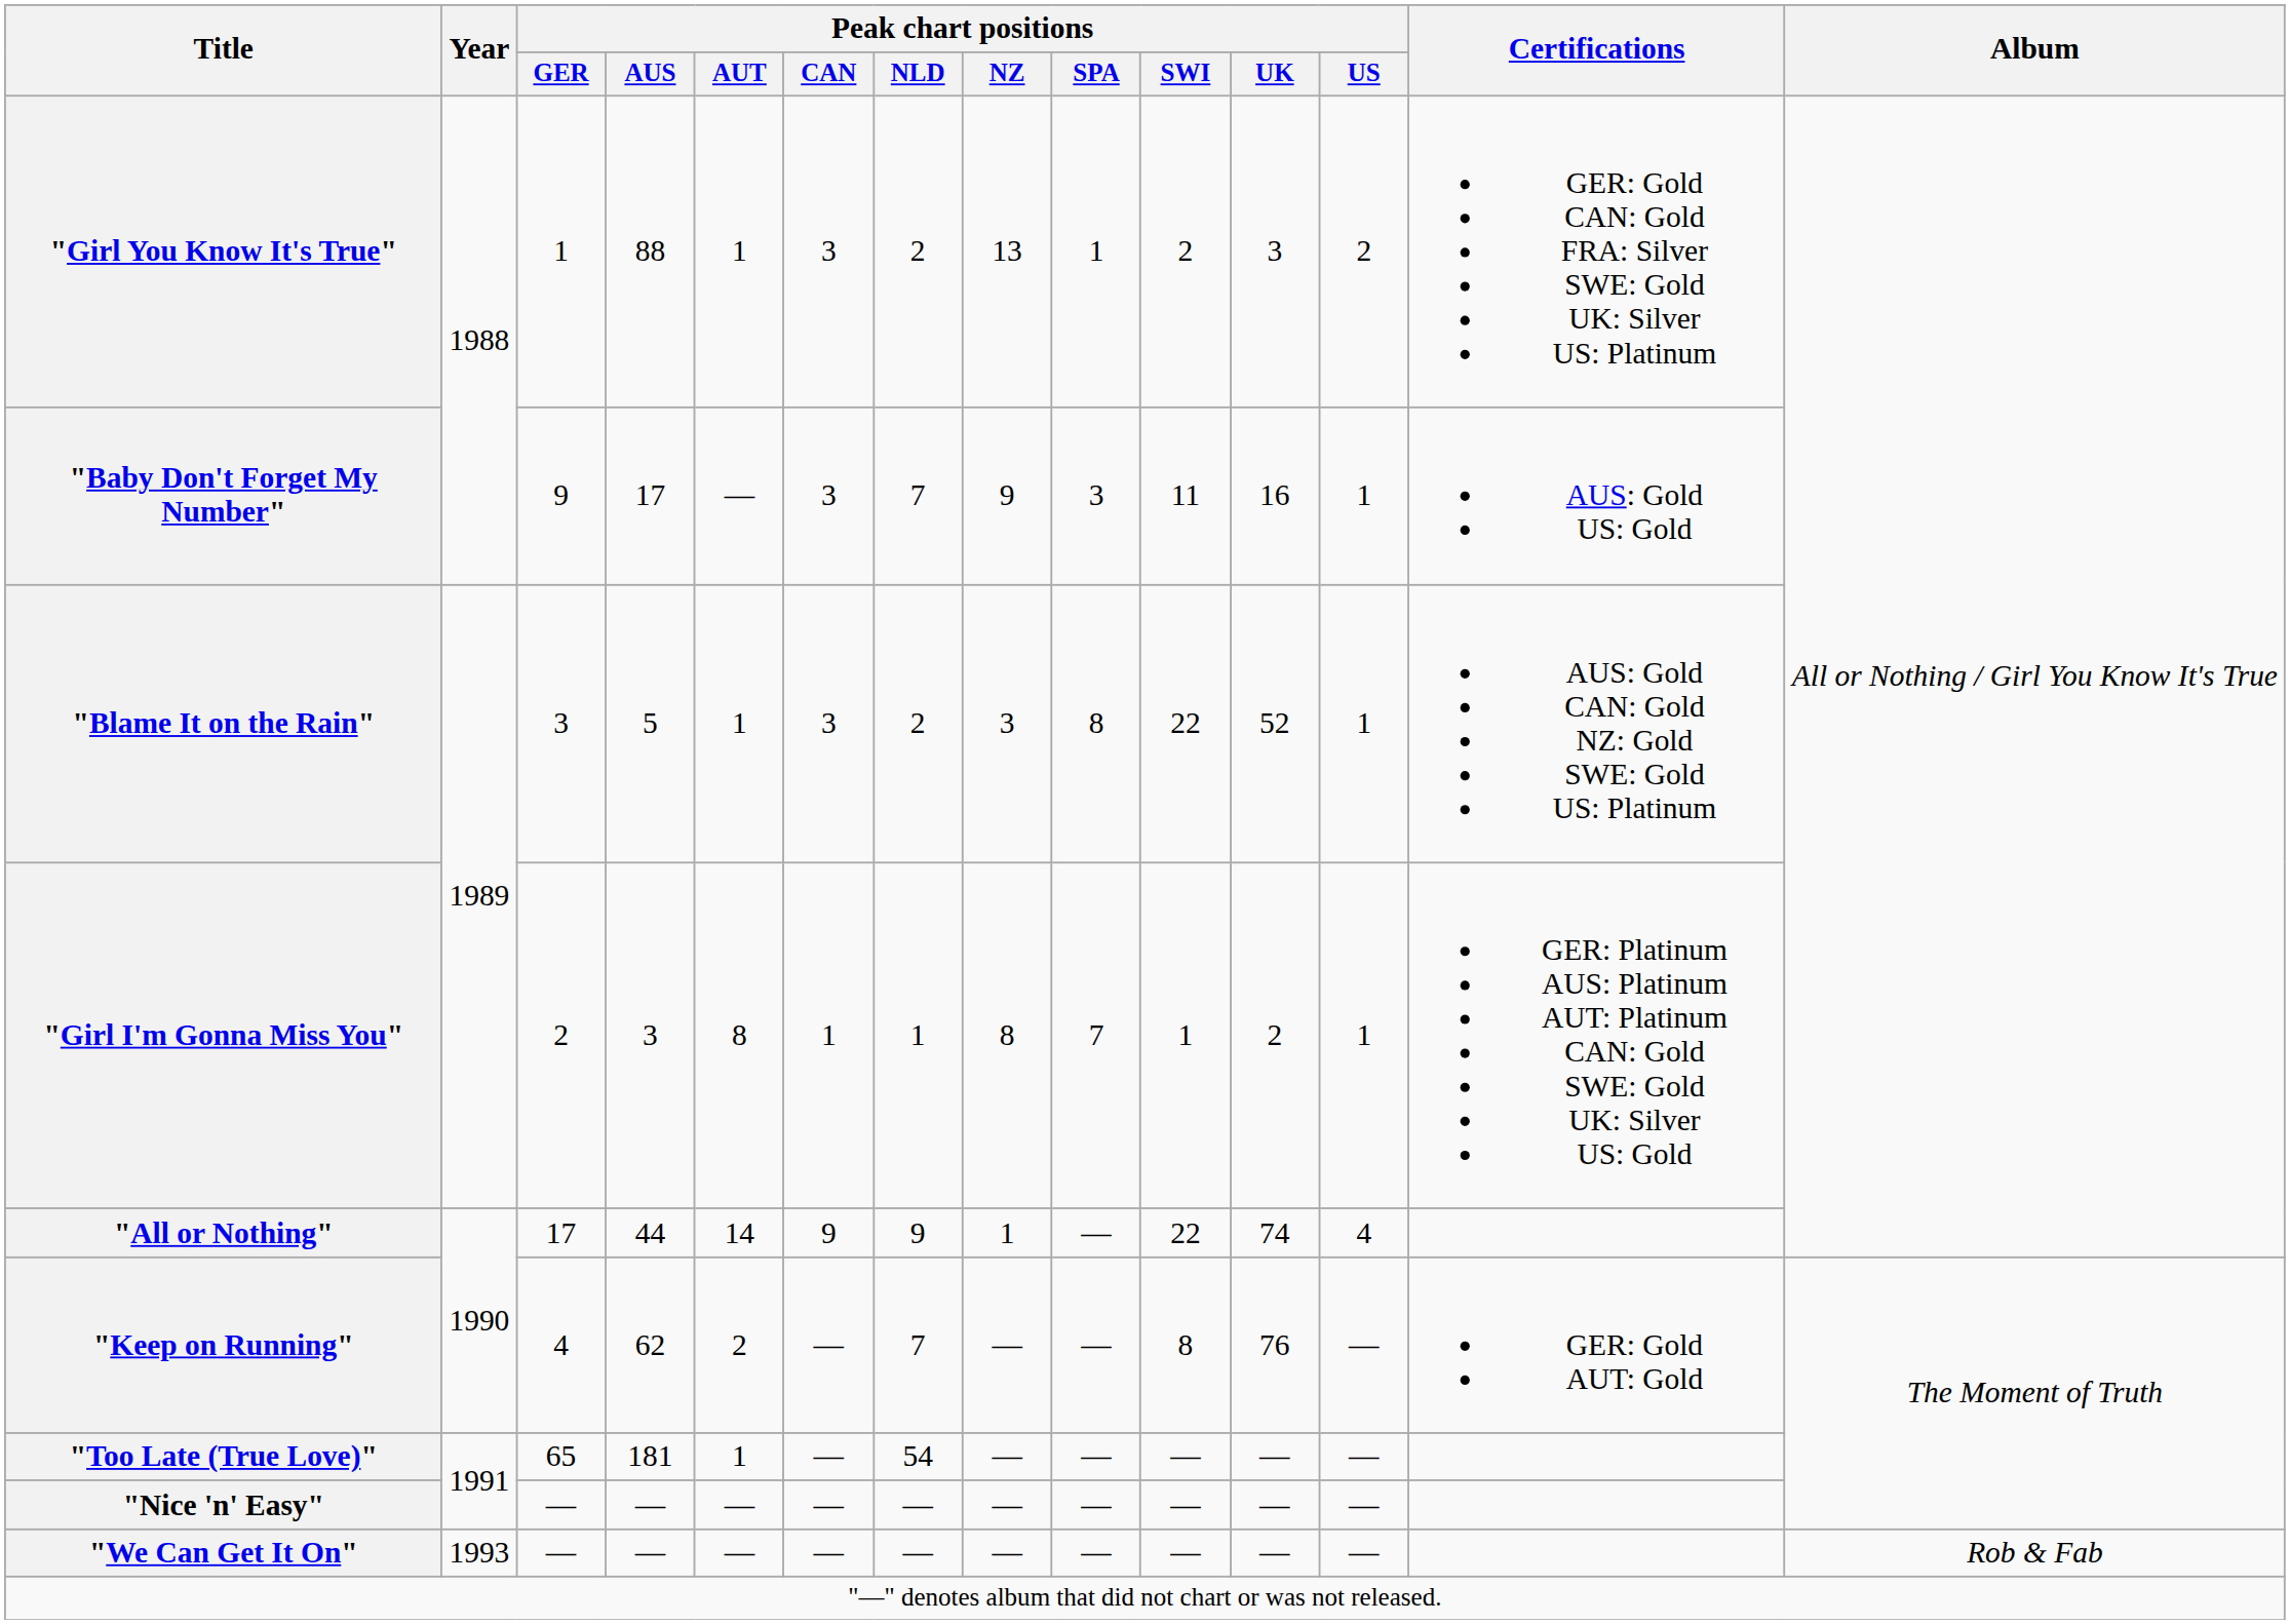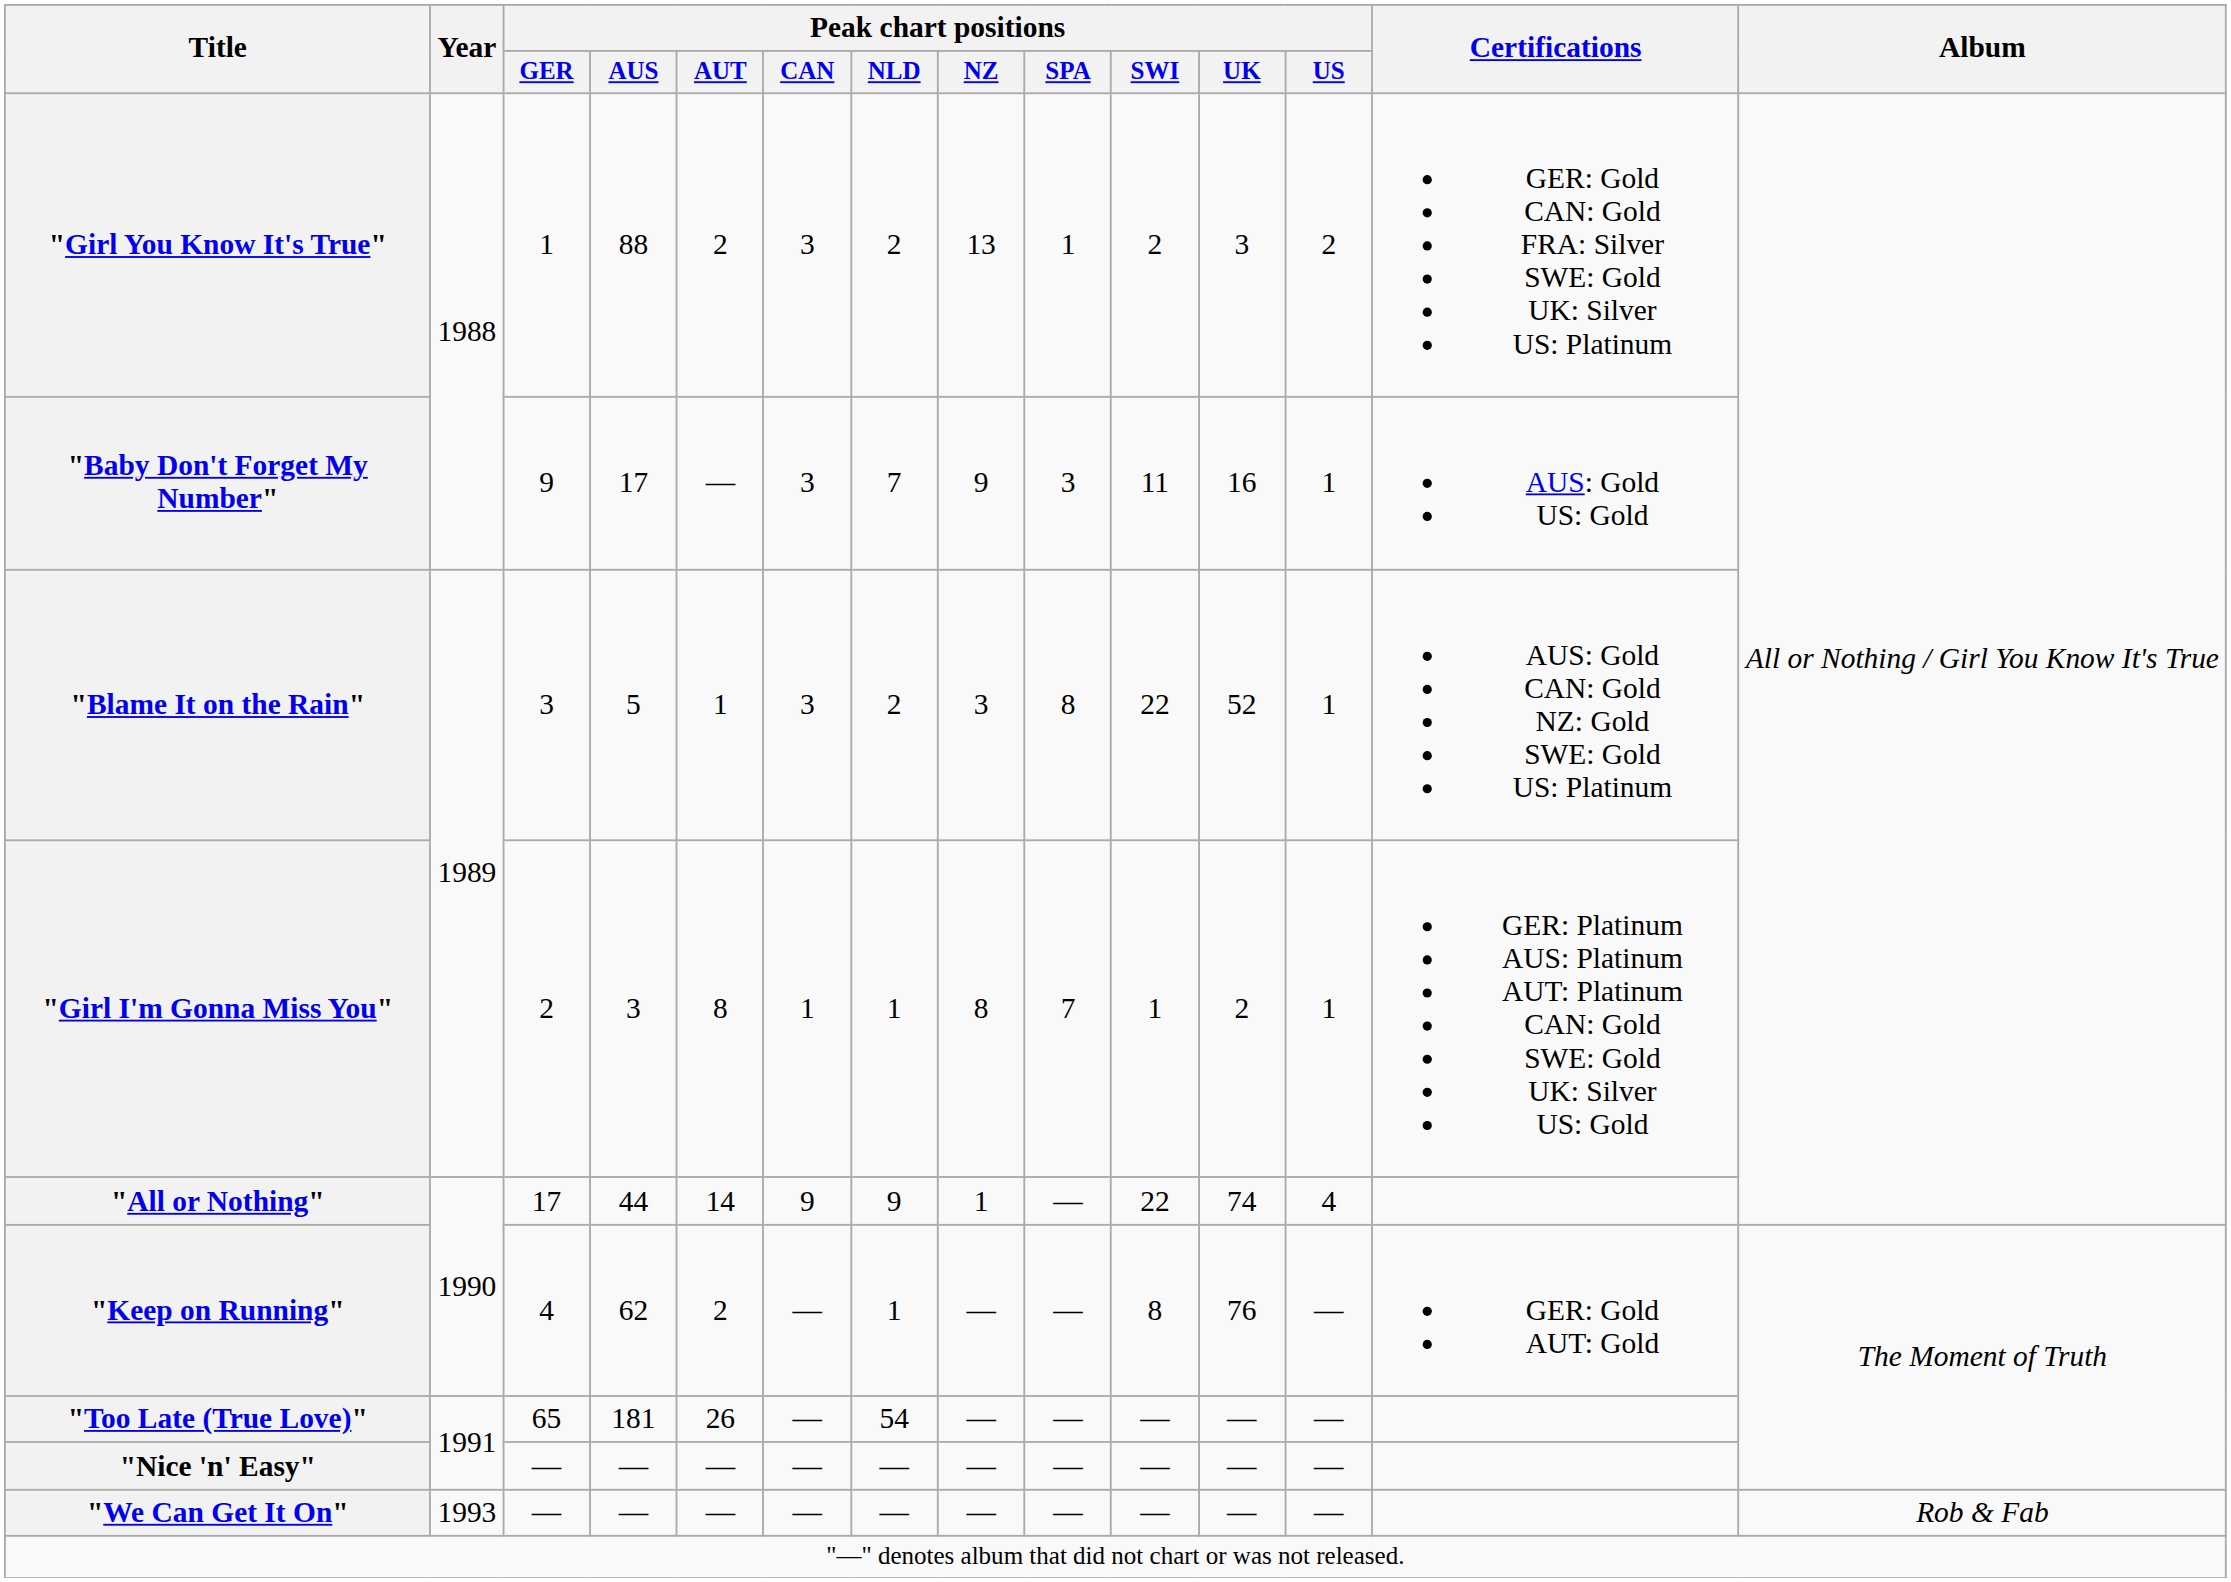"Girl You Know It's True" | Peak chart positions / AUT: 1 -> 2
"Keep on Running" | Peak chart positions / NLD: 7 -> 1
"Too Late (True Love)" | Peak chart positions / AUT: 1 -> 26
